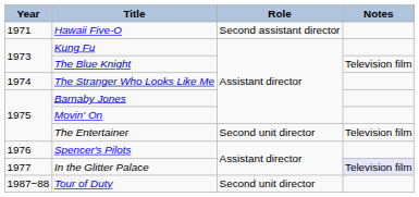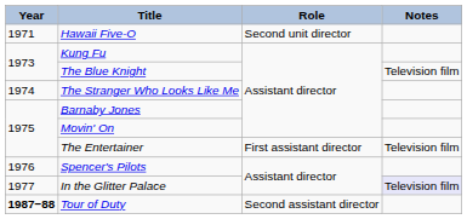Hawaii Five-O | Role: Second assistant director -> Second unit director
The Entertainer | Role: Second unit director -> First assistant director
Tour of Duty | Year: normal -> bold
Tour of Duty | Role: Second unit director -> Second assistant director
